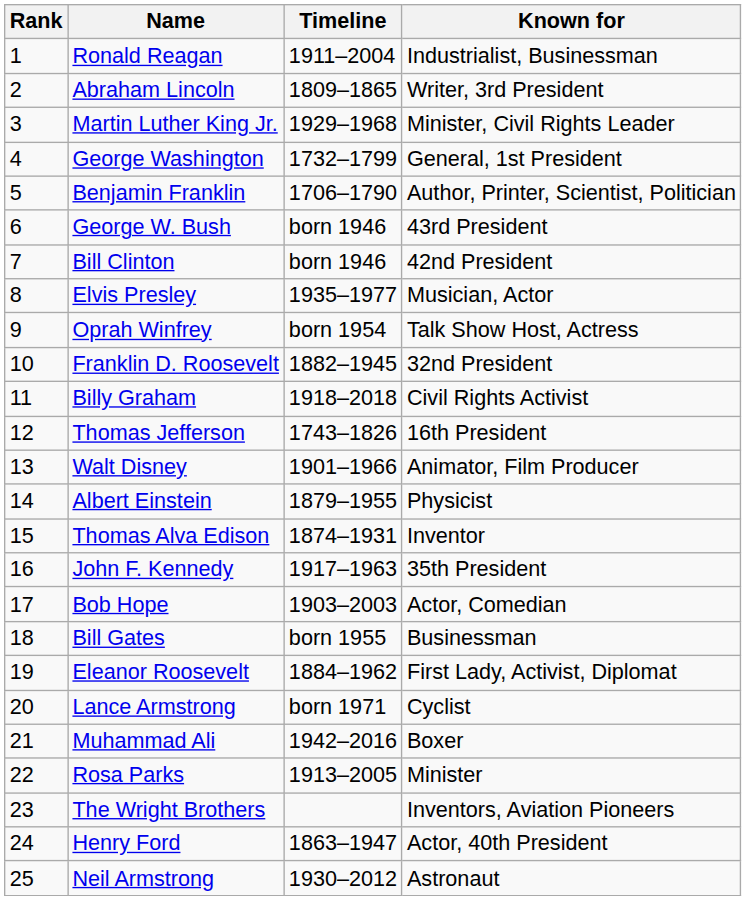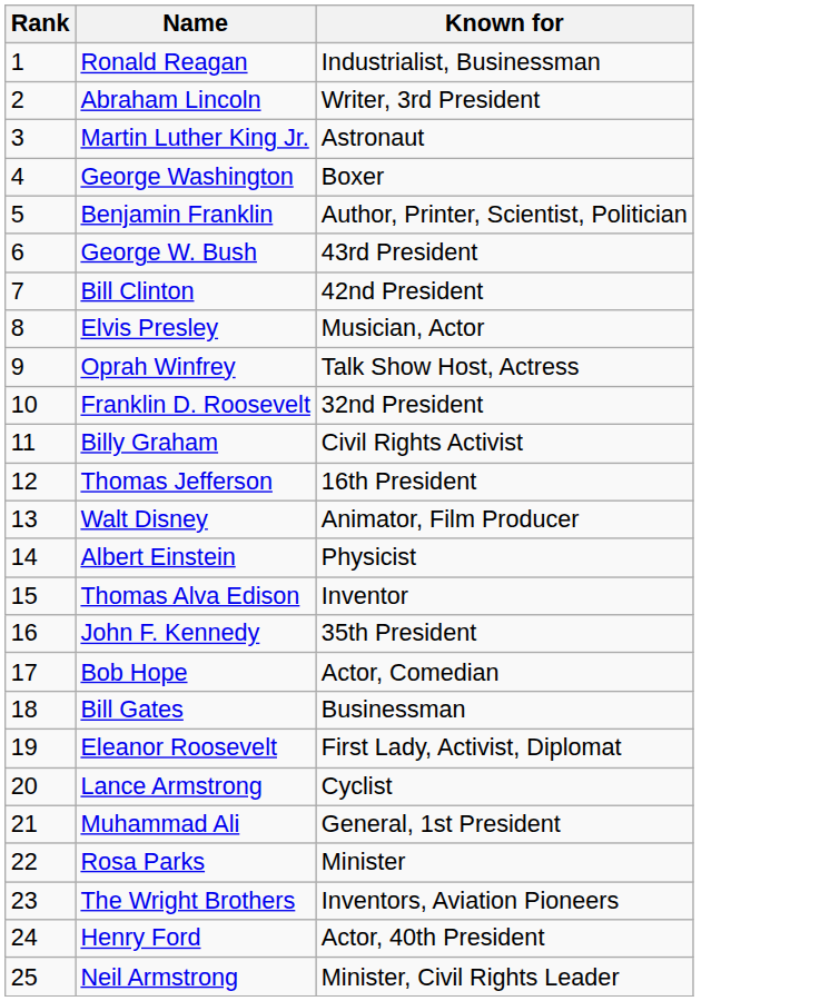- column: Timeline | 1911–2004 | 1809–1865 | 1929–1968 | 1732–1799 | 1706–1790 | born 1946 | born 1946 | 1935–1977 | born 1954 | 1882–1945 | 1918–2018 | 1743–1826 | 1901–1966 | 1879–1955 | 1874–1931 | 1917–1963 | 1903–2003 | born 1955 | 1884–1962 | born 1971 | 1942–2016 | 1913–2005 | 1863–1947 | 1930–2012
Martin Luther King Jr. | Known for: Minister, Civil Rights Leader -> Astronaut
George Washington | Known for: General, 1st President -> Boxer
Muhammad Ali | Known for: Boxer -> General, 1st President
Neil Armstrong | Known for: Astronaut -> Minister, Civil Rights Leader
